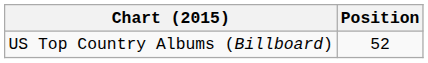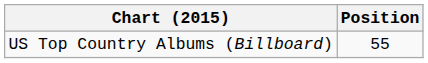US Top Country Albums (Billboard) | Position: 52 -> 55
